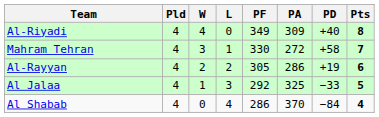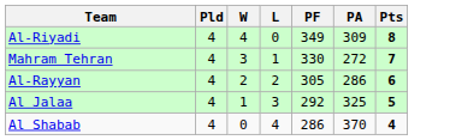- column: PD | +40 | +58 | +19 | −33 | −84
